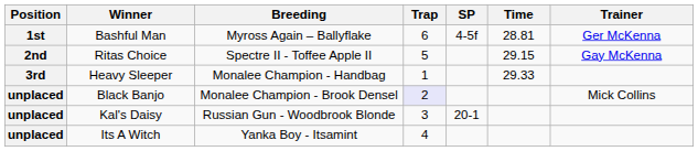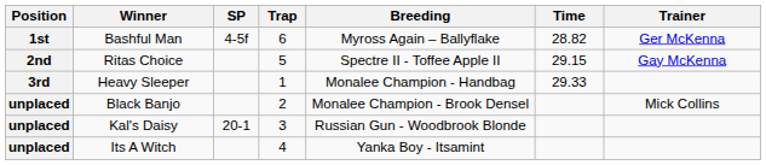columns swapped: Breeding <-> SP
Bashful Man | Time: 28.81 -> 28.82
Black Banjo | Trap: lavender background -> no background
